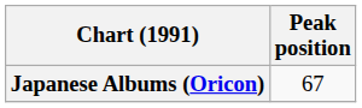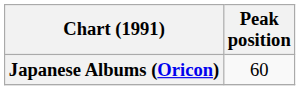Japanese Albums (Oricon) | Peak position: 67 -> 60
